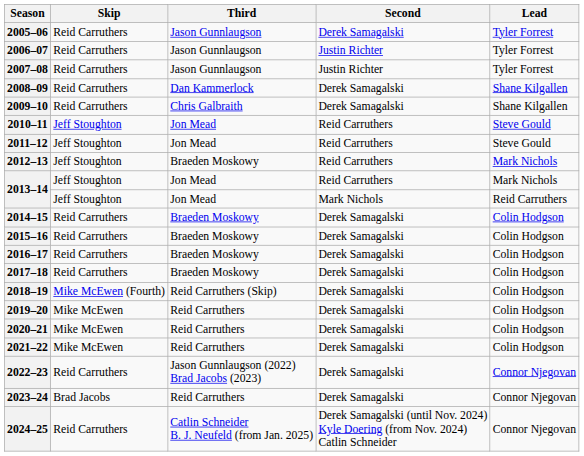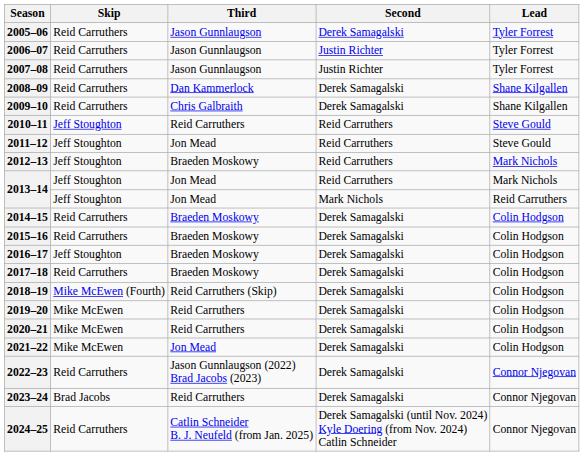2010–11 | Third: Jon Mead -> Reid Carruthers
2016–17 | Skip: Reid Carruthers -> Jeff Stoughton
2021–22 | Third: Reid Carruthers -> Jon Mead
